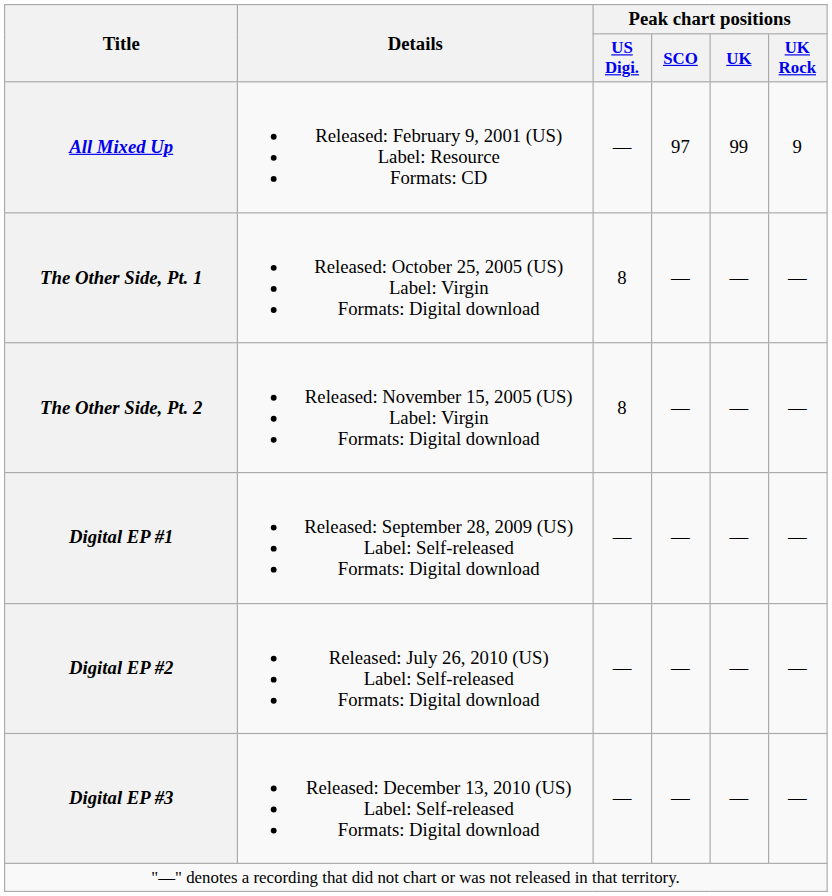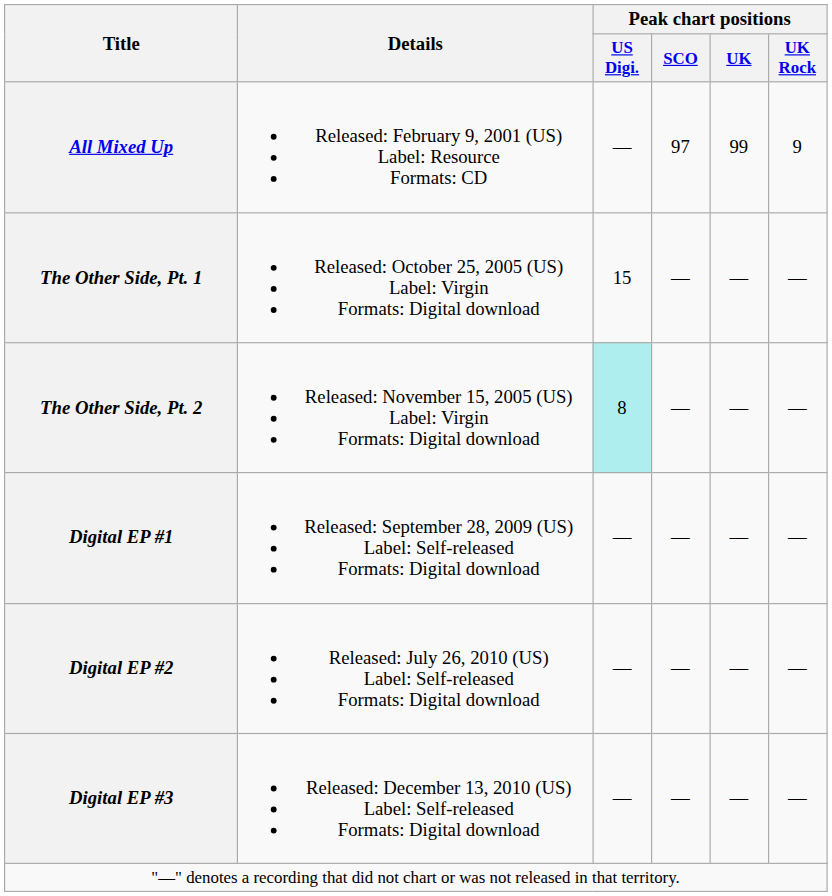The Other Side, Pt. 1 | Peak chart positions / US Digi.: 8 -> 15
The Other Side, Pt. 2 | Peak chart positions / US Digi.: no background -> paleturquoise background
